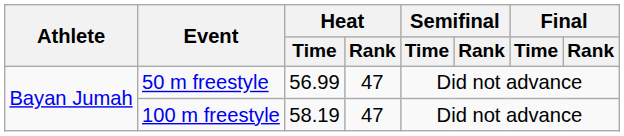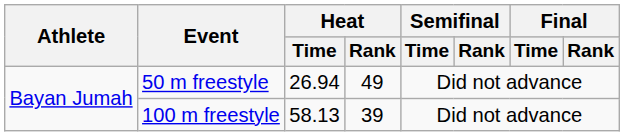50 m freestyle | Heat / Time: 56.99 -> 26.94
50 m freestyle | Heat / Rank: 47 -> 49
100 m freestyle | Heat / Time: 58.19 -> 58.13
100 m freestyle | Heat / Rank: 47 -> 39
